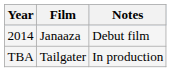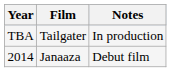rows swapped: 2014 <-> TBA
